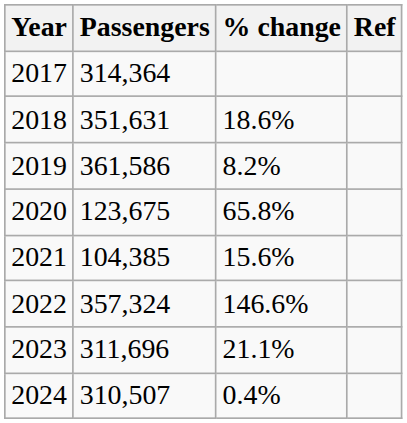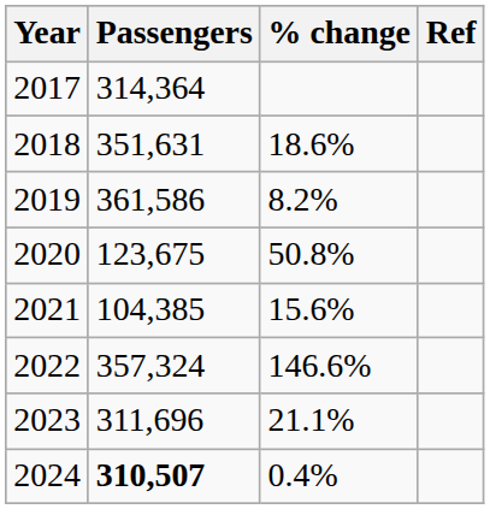2020 | % change: 65.8% -> 50.8%
2024 | Passengers: normal -> bold
